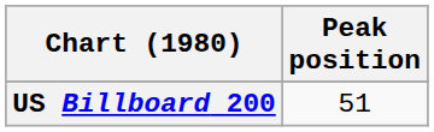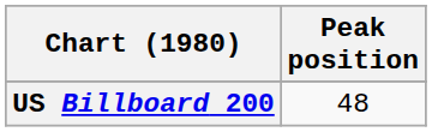US Billboard 200 | Peak position: 51 -> 48
